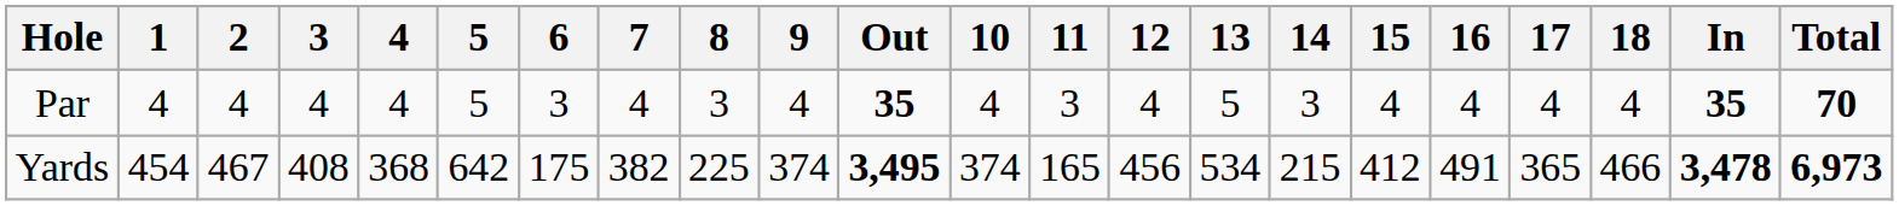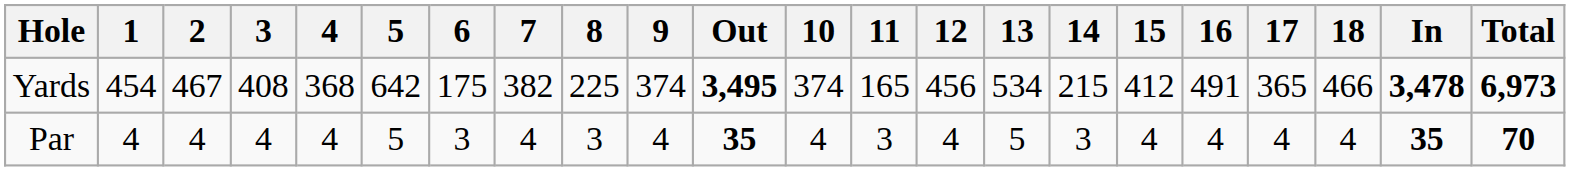rows swapped: Yards <-> Par
